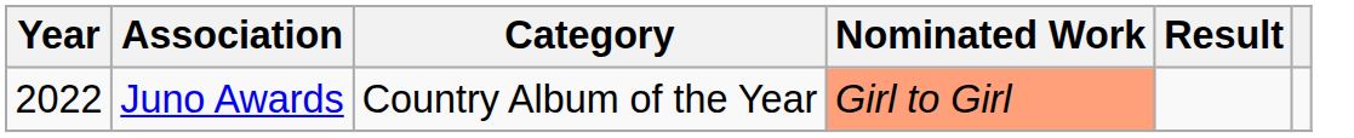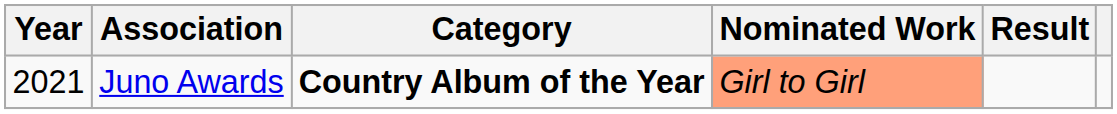Juno Awards | Year: 2022 -> 2021
Juno Awards | Category: normal -> bold
